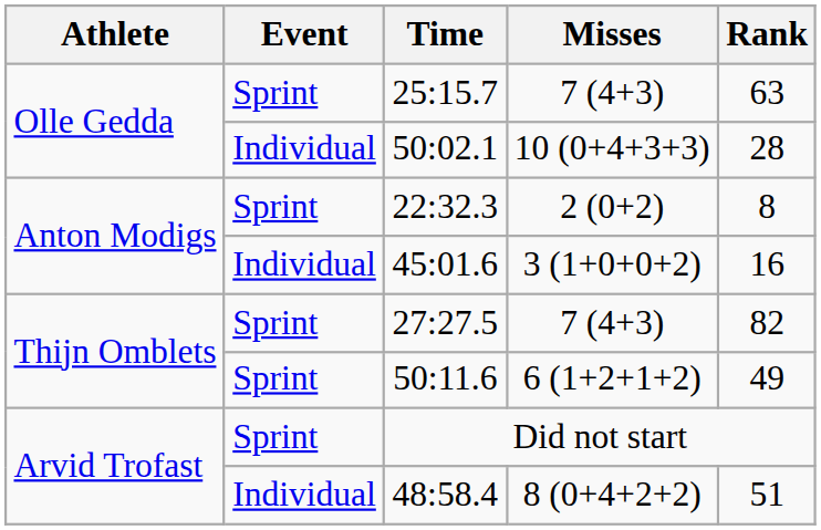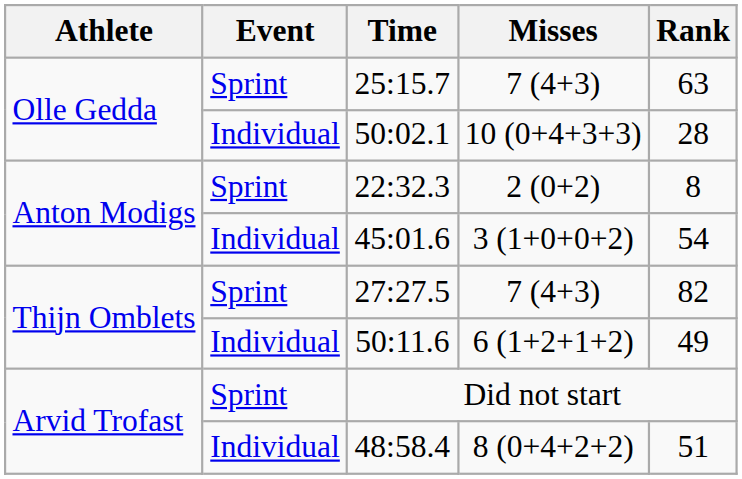45:01.6 | Rank: 16 -> 54
50:11.6 | Event: Sprint -> Individual
